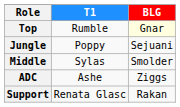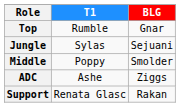Top | BLG: lightyellow background -> no background
Jungle | T1: Poppy -> Sylas
Middle | T1: Sylas -> Poppy
